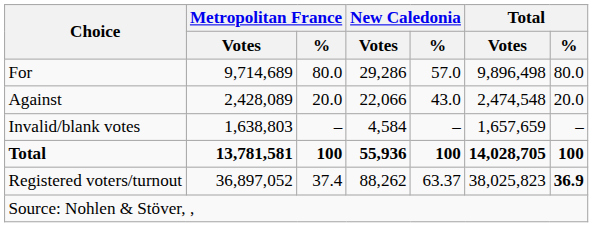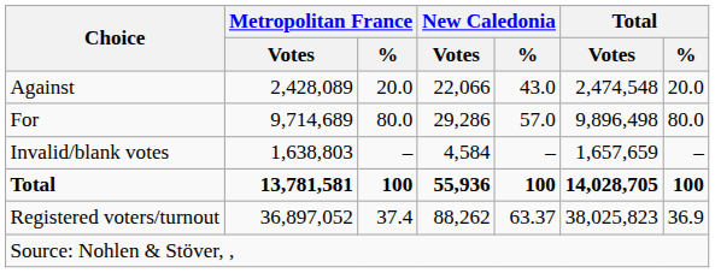rows swapped: For <-> Against
Registered voters/turnout | Total / %: bold -> normal
